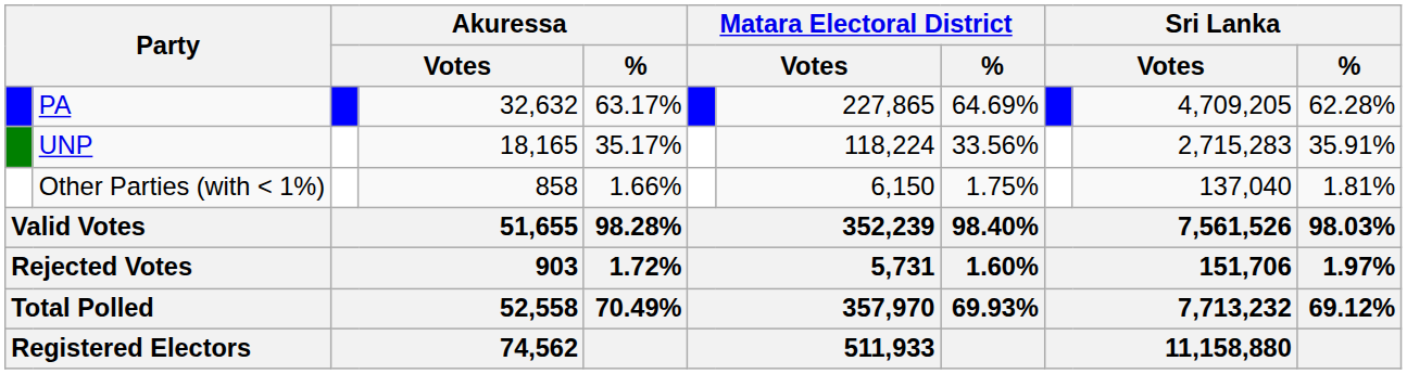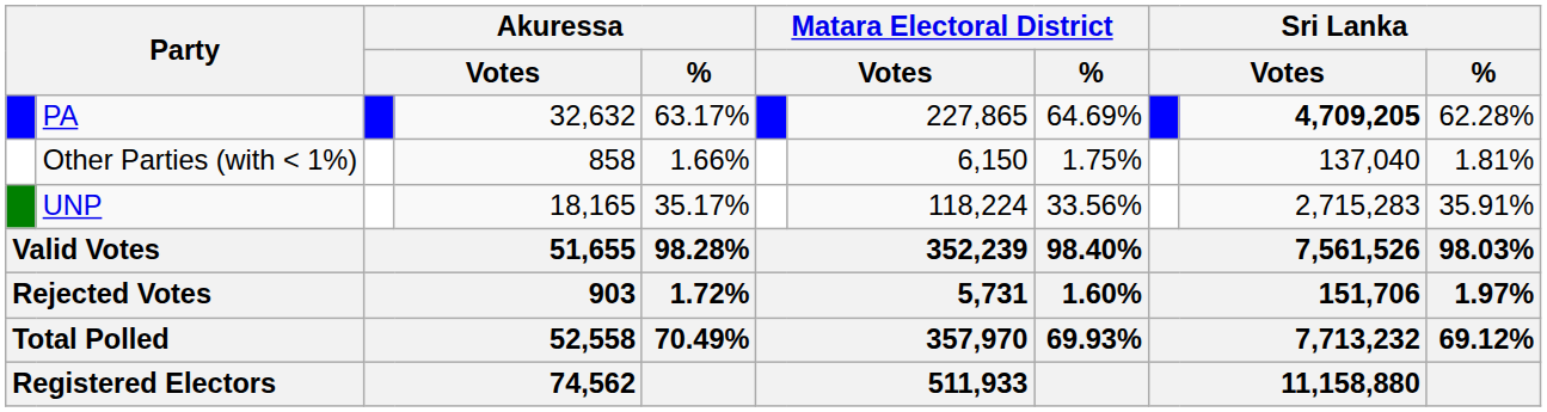PA | column 10: normal -> bold
rows swapped: UNP <-> Other Parties (with < 1%)
